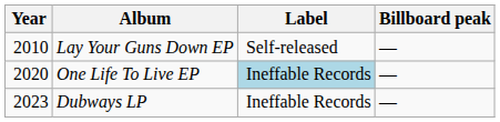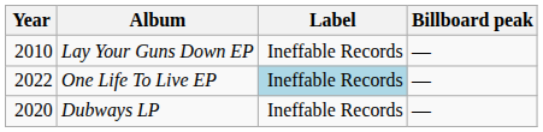Lay Your Guns Down EP | Label: Self-released -> Ineffable Records
One Life To Live EP | Year: 2020 -> 2022
Dubways LP | Year: 2023 -> 2020
